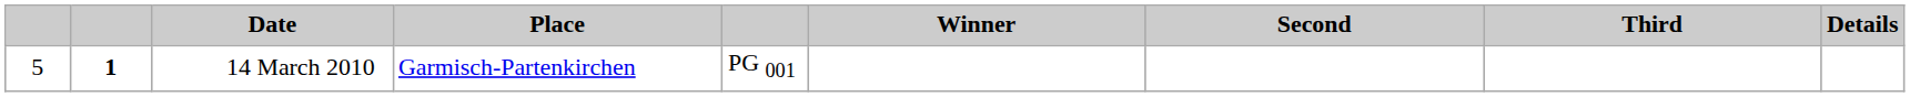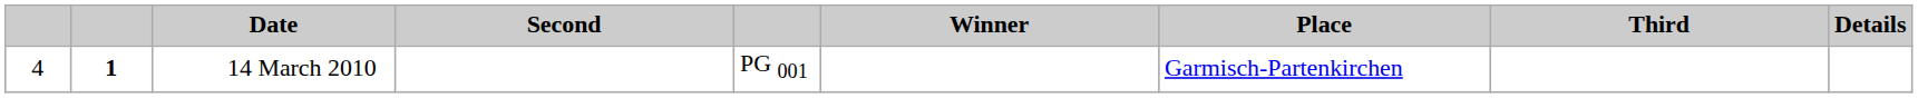columns swapped: Place <-> Second
14 March 2010 | column 1: 5 -> 4
